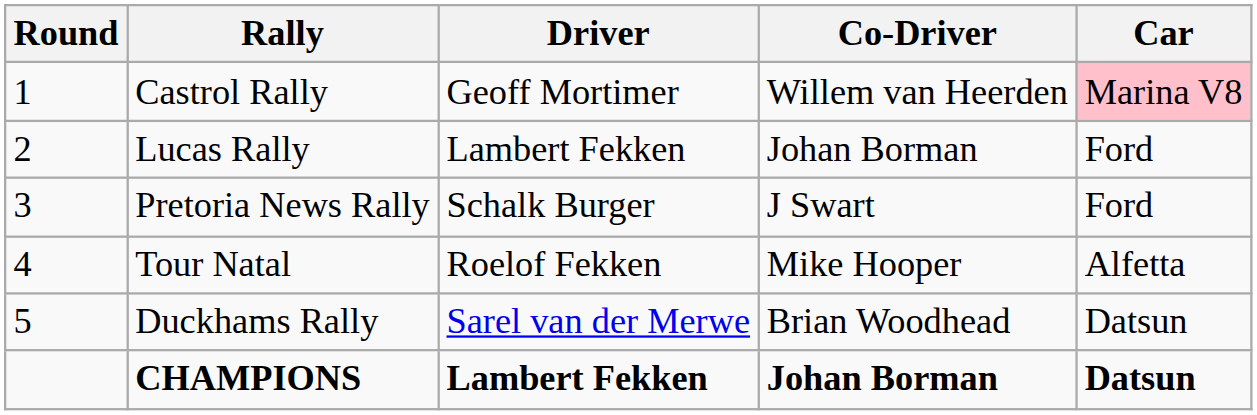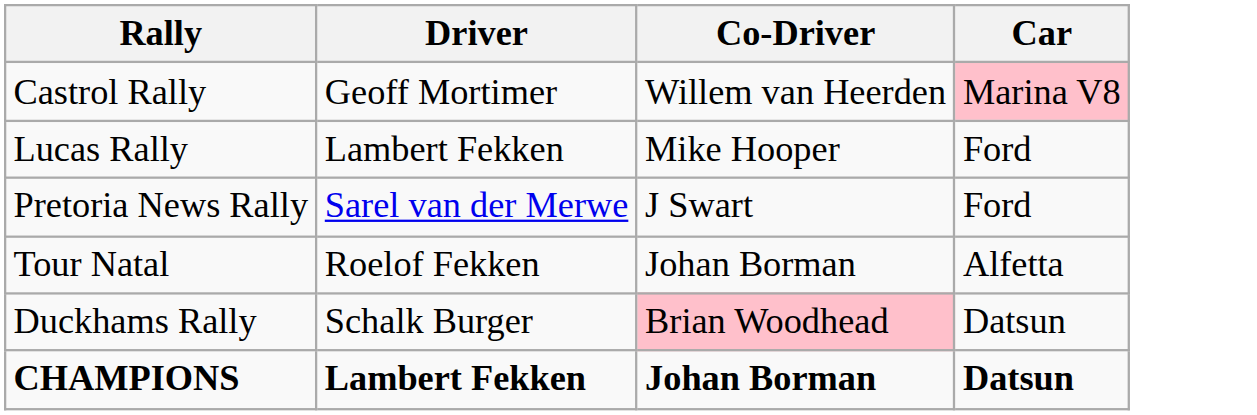- column: Round | 1 | 2 | 3 | 4 | 5
Lucas Rally | Co-Driver: Johan Borman -> Mike Hooper
Pretoria News Rally | Driver: Schalk Burger -> Sarel van der Merwe
Tour Natal | Co-Driver: Mike Hooper -> Johan Borman
Duckhams Rally | Driver: Sarel van der Merwe -> Schalk Burger
Duckhams Rally | Co-Driver: no background -> pink background
